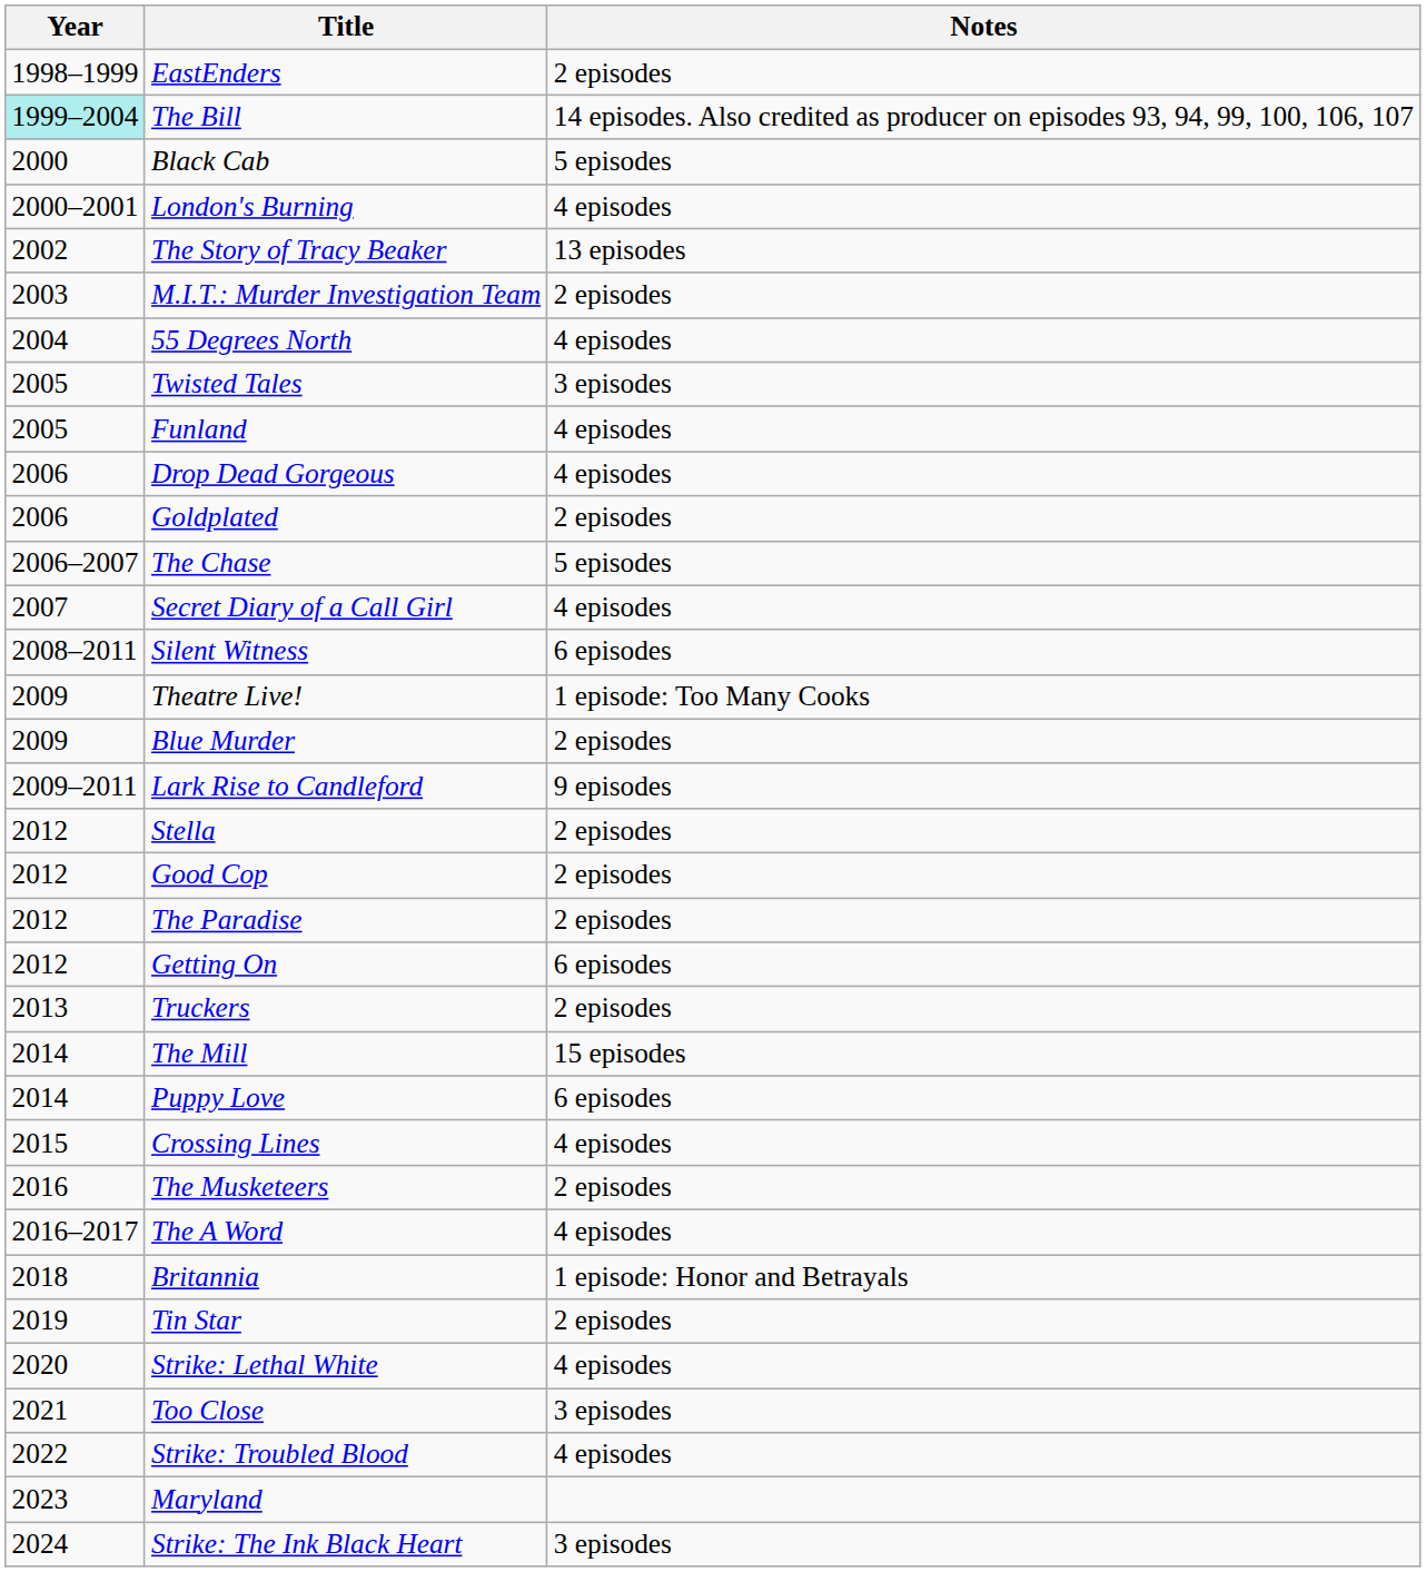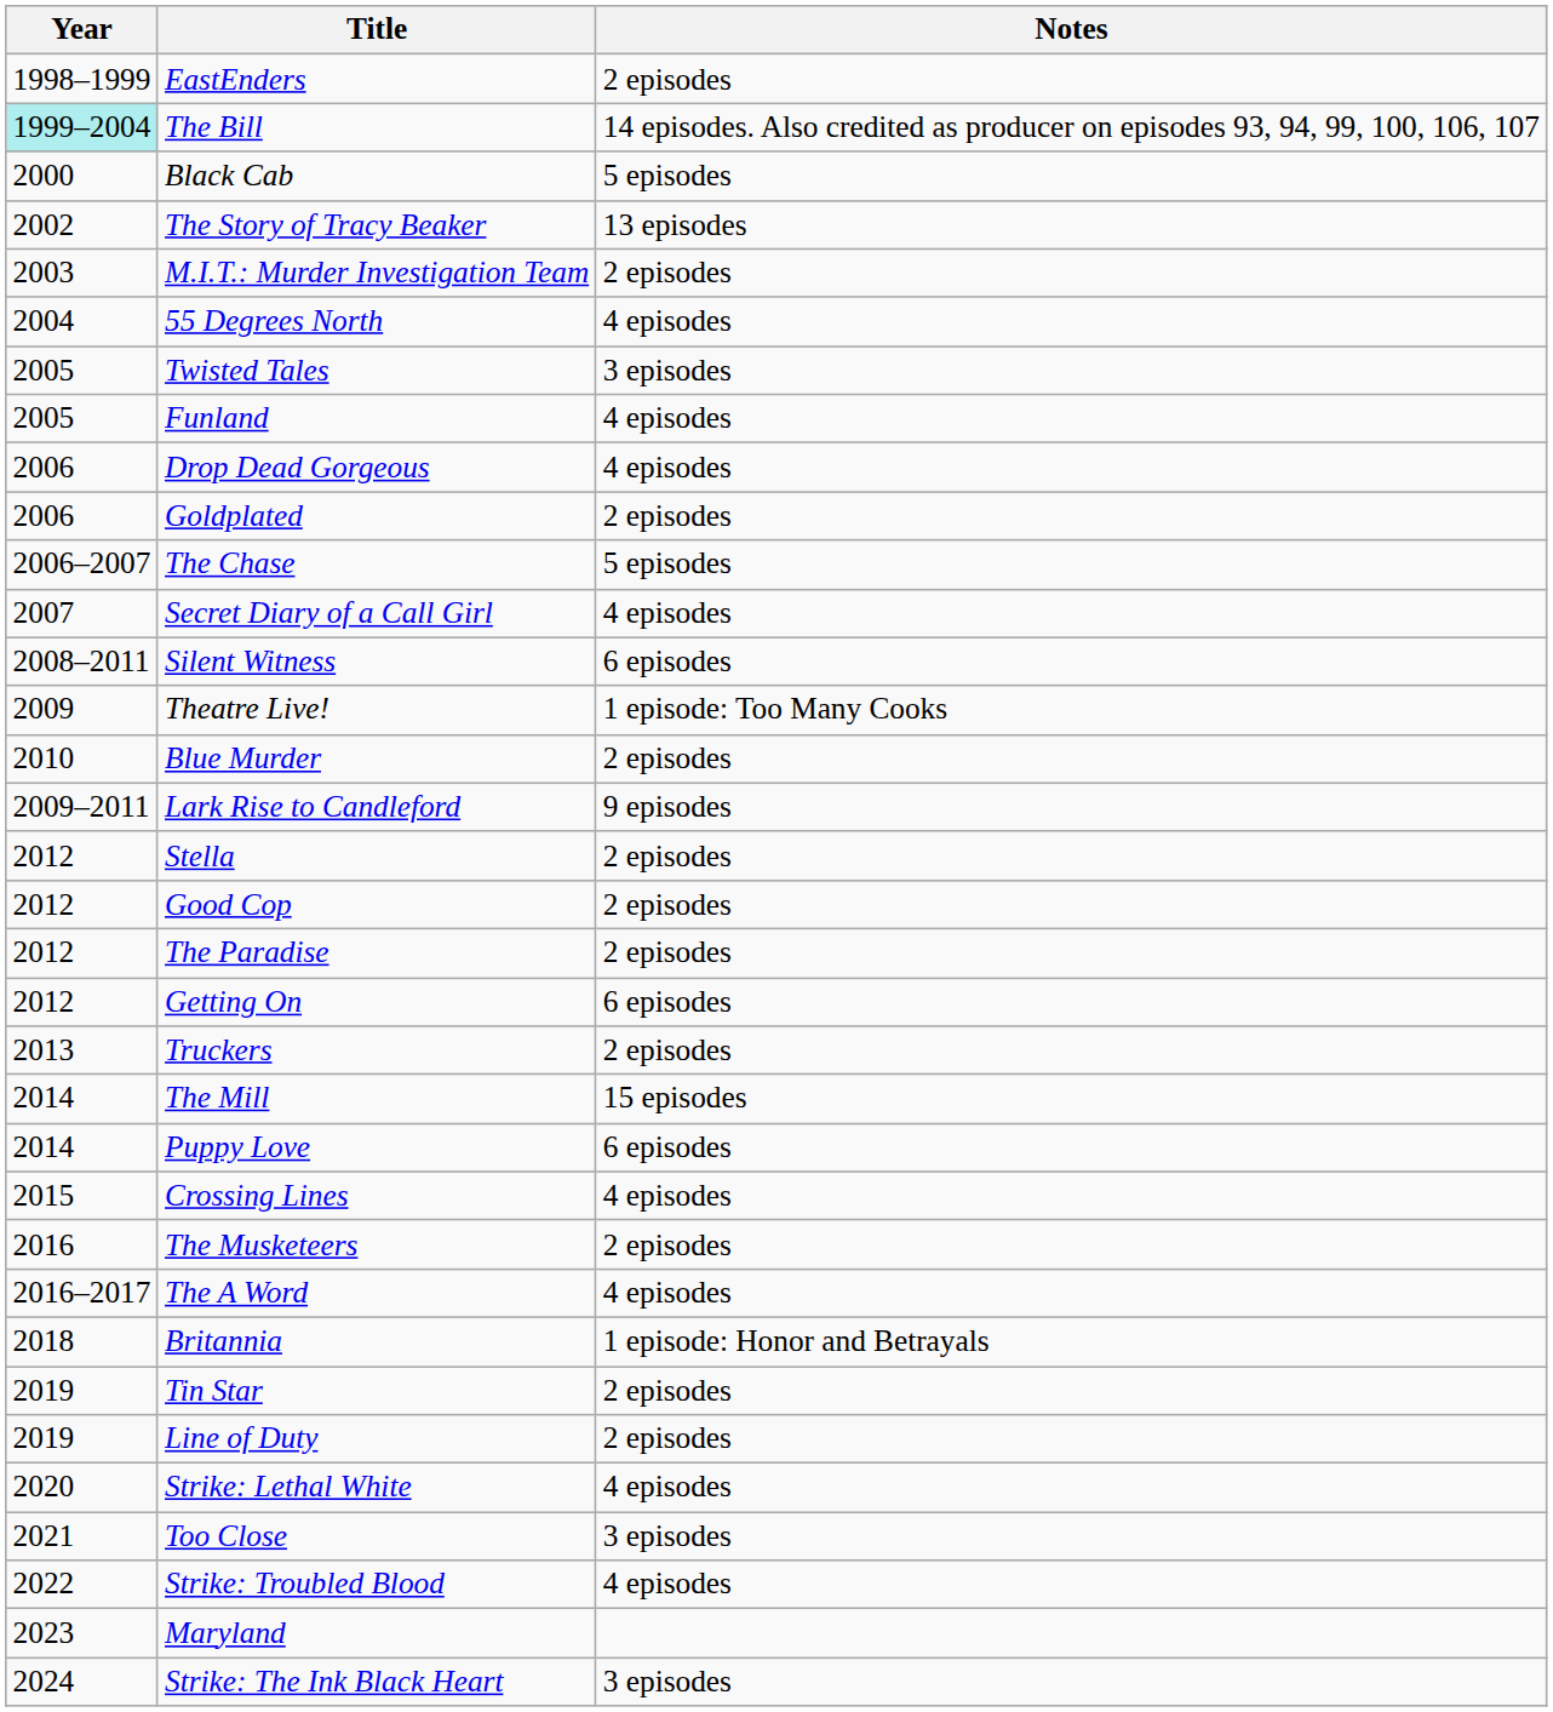- row: 2000–2001 | London's Burning | 4 episodes
Blue Murder | Year: 2009 -> 2010
+ row: 2019 | Line of Duty | 2 episodes
